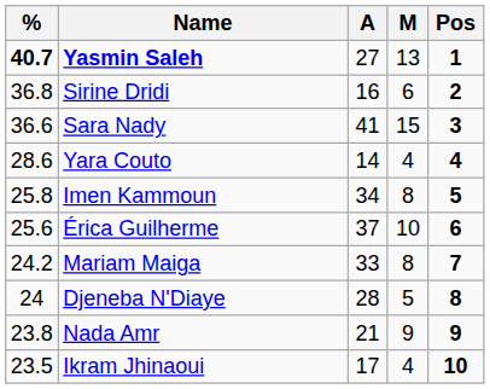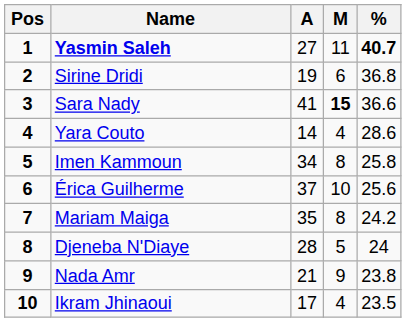columns swapped: Pos <-> %
Yasmin Saleh | M: 13 -> 11
Sirine Dridi | A: 16 -> 19
Sara Nady | M: normal -> bold
Mariam Maiga | A: 33 -> 35
